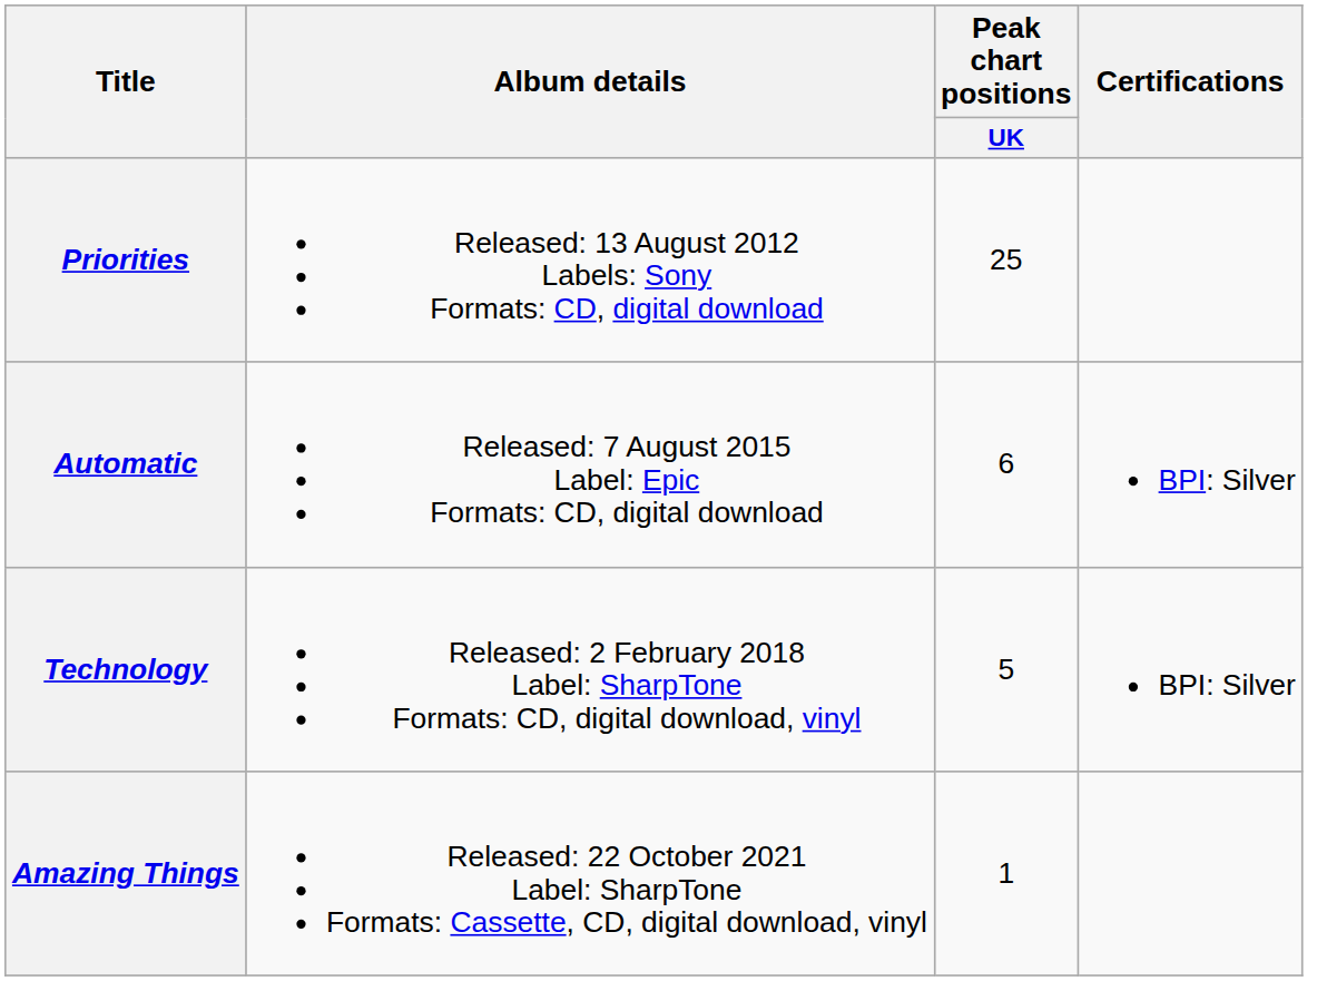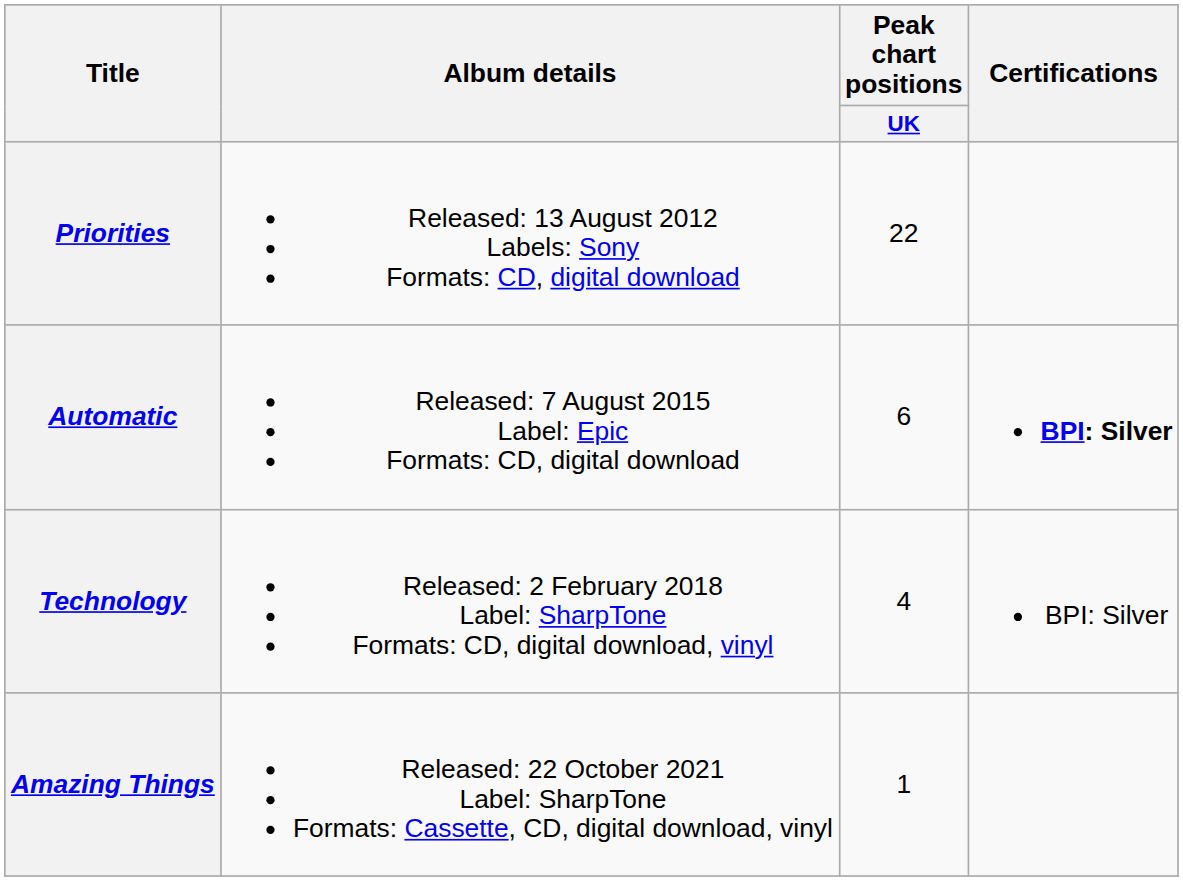Priorities | Peak chart positions / UK: 25 -> 22
Automatic | Certifications: normal -> bold
Technology | Peak chart positions / UK: 5 -> 4
